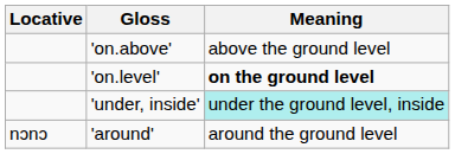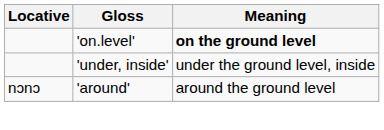- row: 'on.above' | above the ground level
'under, inside' | Meaning: paleturquoise background -> no background
